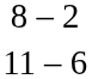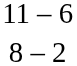rows swapped: 8 – 2 <-> 11 – 6
